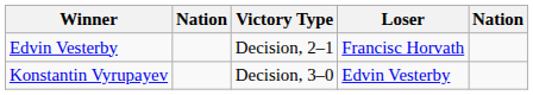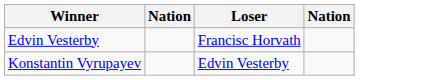- column: Victory Type | Decision, 2–1 | Decision, 3–0
